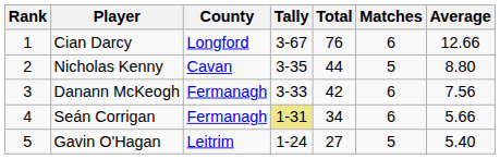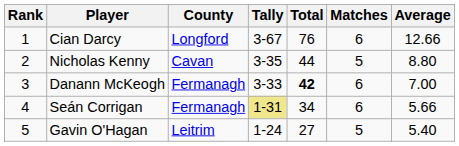Danann McKeogh | Total: normal -> bold
Danann McKeogh | Average: 7.56 -> 7.00
